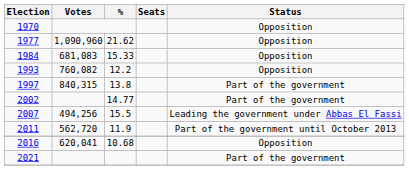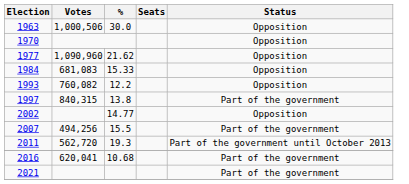+ row: 1963 | 1,000,506 | 30.0 | Opposition
2002 | Status: Part of the government -> Opposition
2007 | Status: Leading the government under Abbas El Fassi -> Part of the government
2011 | %: 11.9 -> 19.3
2016 | Status: Opposition -> Part of the government
